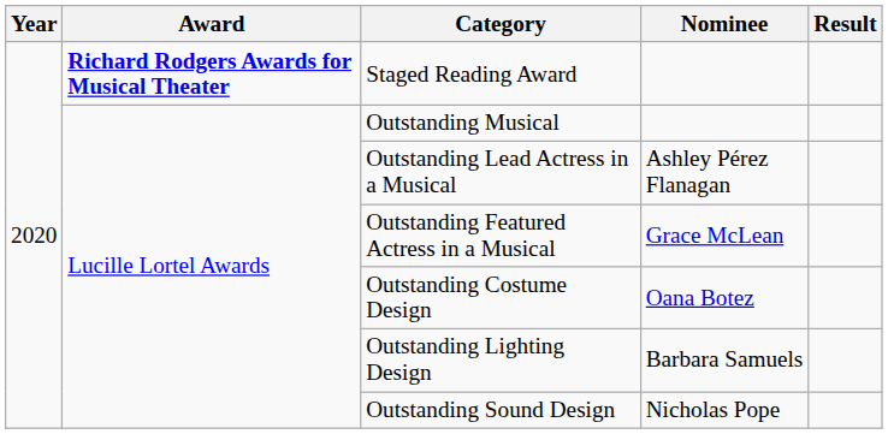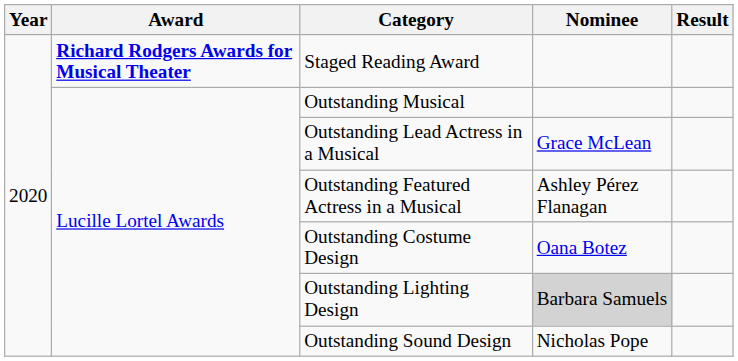Outstanding Lead Actress in a Musical | Nominee: Ashley Pérez Flanagan -> Grace McLean
Outstanding Featured Actress in a Musical | Nominee: Grace McLean -> Ashley Pérez Flanagan
Outstanding Lighting Design | Nominee: no background -> lightgrey background
